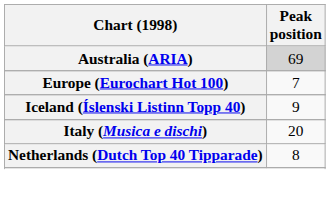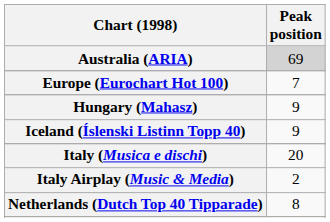+ row: Hungary (Mahasz) | 9
+ row: Italy Airplay (Music & Media) | 2
